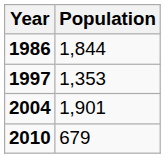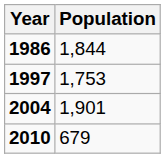1997 | Population: 1,353 -> 1,753
